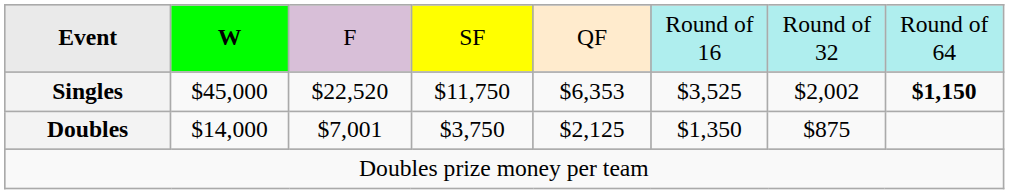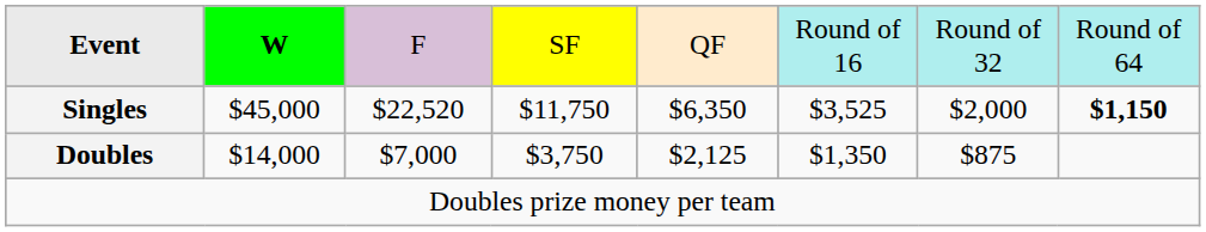Singles | column 5: $6,353 -> $6,350
Singles | column 7: $2,002 -> $2,000
Doubles | column 3: $7,001 -> $7,000
